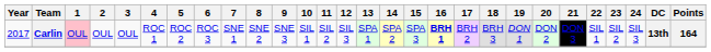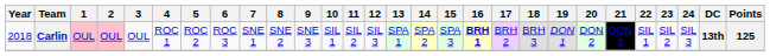Carlin | Year: 2017 -> 2018
Carlin | 2: no background -> pink background
Carlin | Points: 164 -> 125
